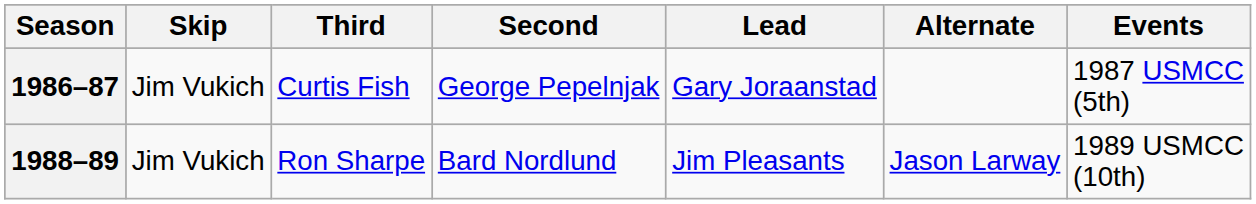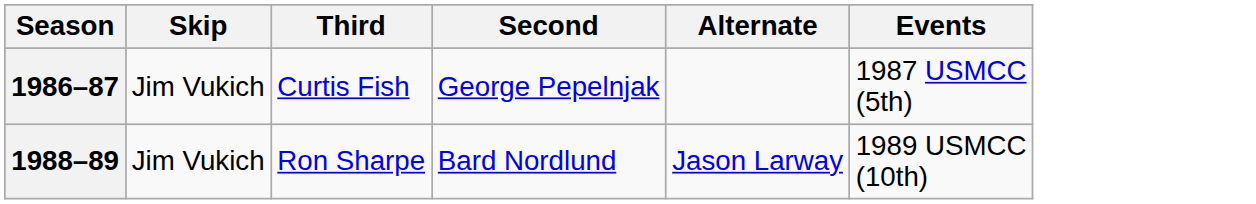- column: Lead | Gary Joraanstad | Jim Pleasants
